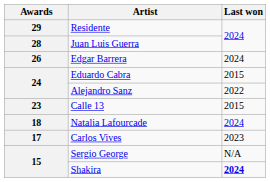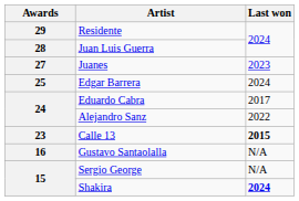+ row: 27 | Juanes | 2023
Edgar Barrera | Awards: 26 -> 25
Eduardo Cabra | Last won: 2015 -> 2017
Calle 13 | Last won: normal -> bold
- row: 18 | Natalia Lafourcade | 2024
- row: 17 | Carlos Vives | 2023
+ row: 16 | Gustavo Santaolalla | N/A
